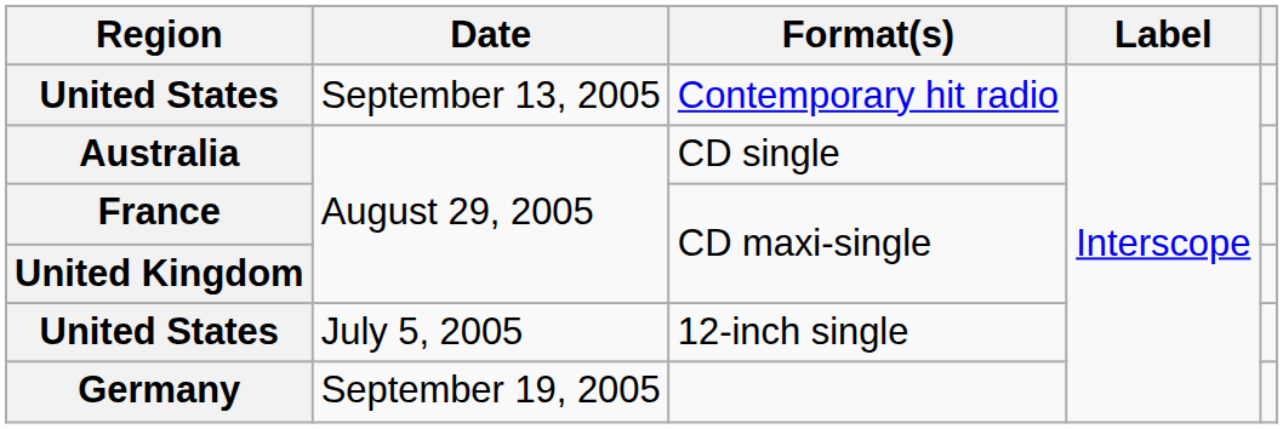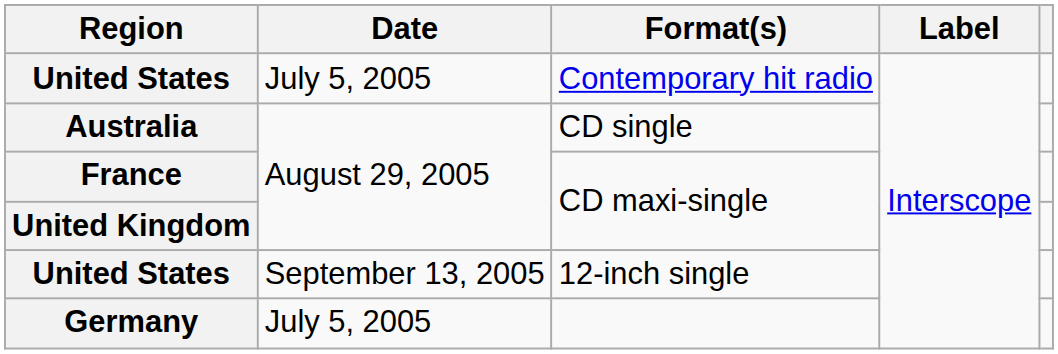United States / Contemporary hit radio | Date: September 13, 2005 -> July 5, 2005
United States / 12-inch single | Date: July 5, 2005 -> September 13, 2005
Germany | Date: September 19, 2005 -> July 5, 2005
